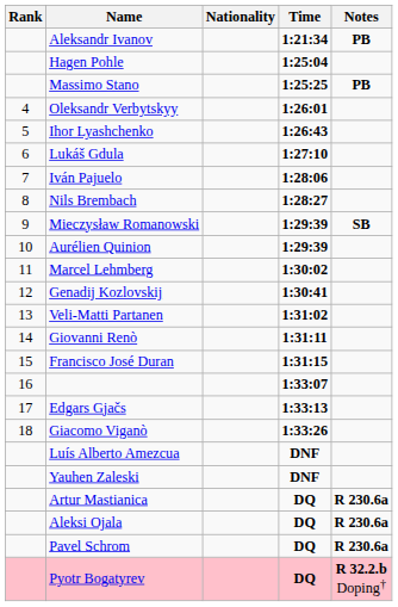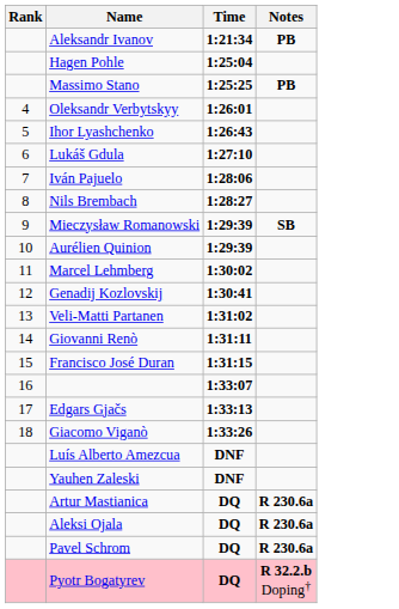- column: Nationality
